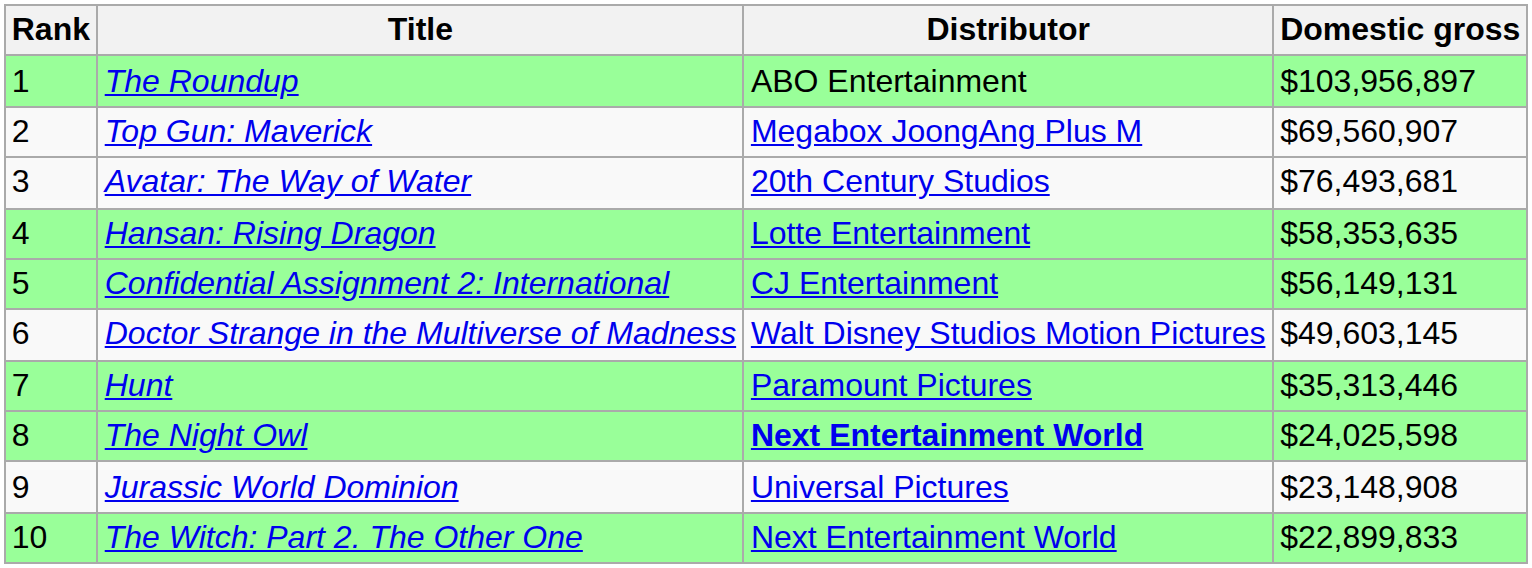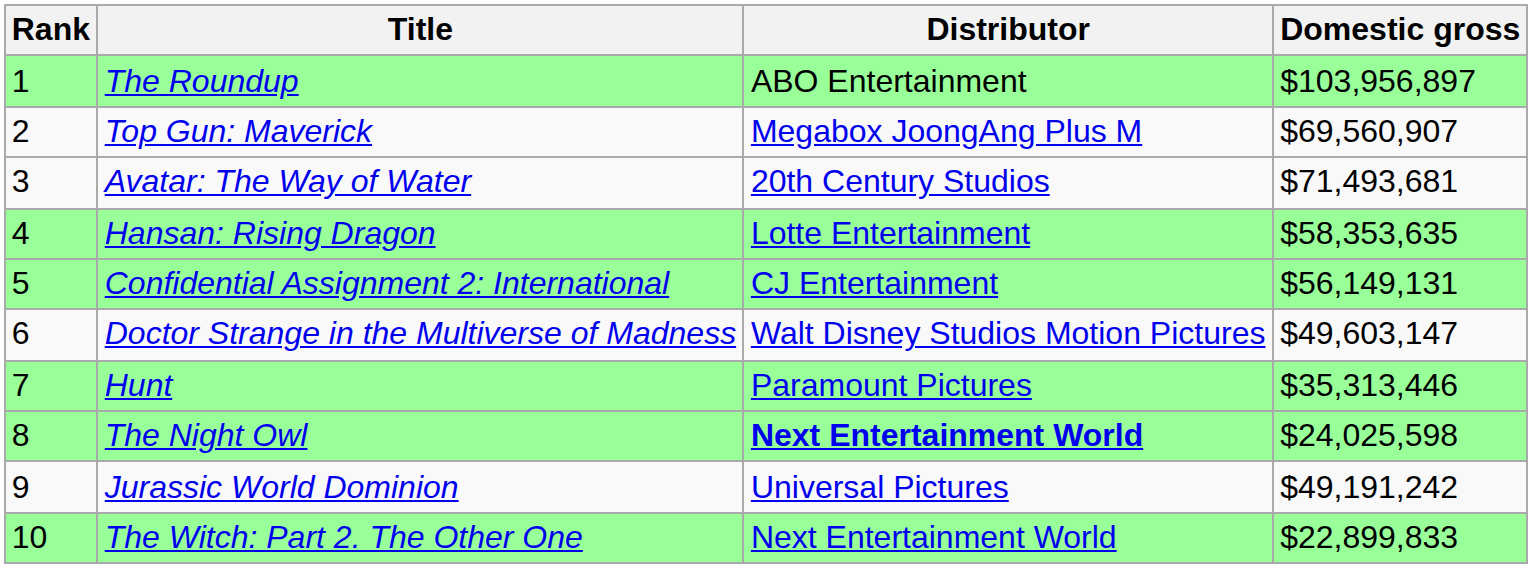Avatar: The Way of Water | Domestic gross: $76,493,681 -> $71,493,681
Doctor Strange in the Multiverse of Madness | Domestic gross: $49,603,145 -> $49,603,147
Jurassic World Dominion | Domestic gross: $23,148,908 -> $49,191,242
